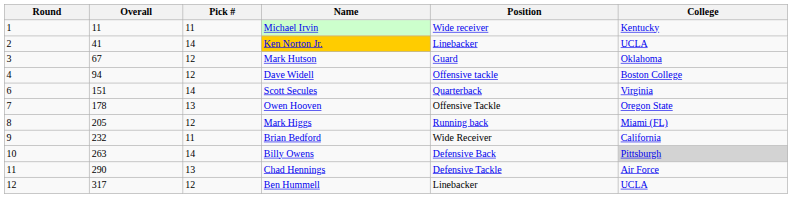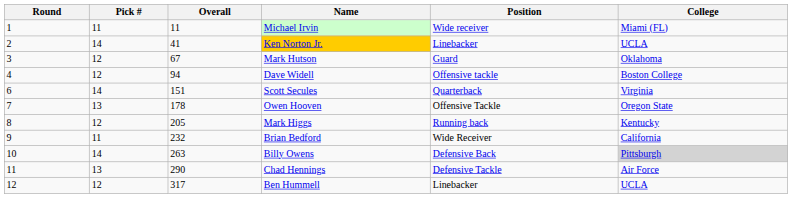columns swapped: Pick # <-> Overall
Michael Irvin | College: Kentucky -> Miami (FL)
Mark Higgs | College: Miami (FL) -> Kentucky
